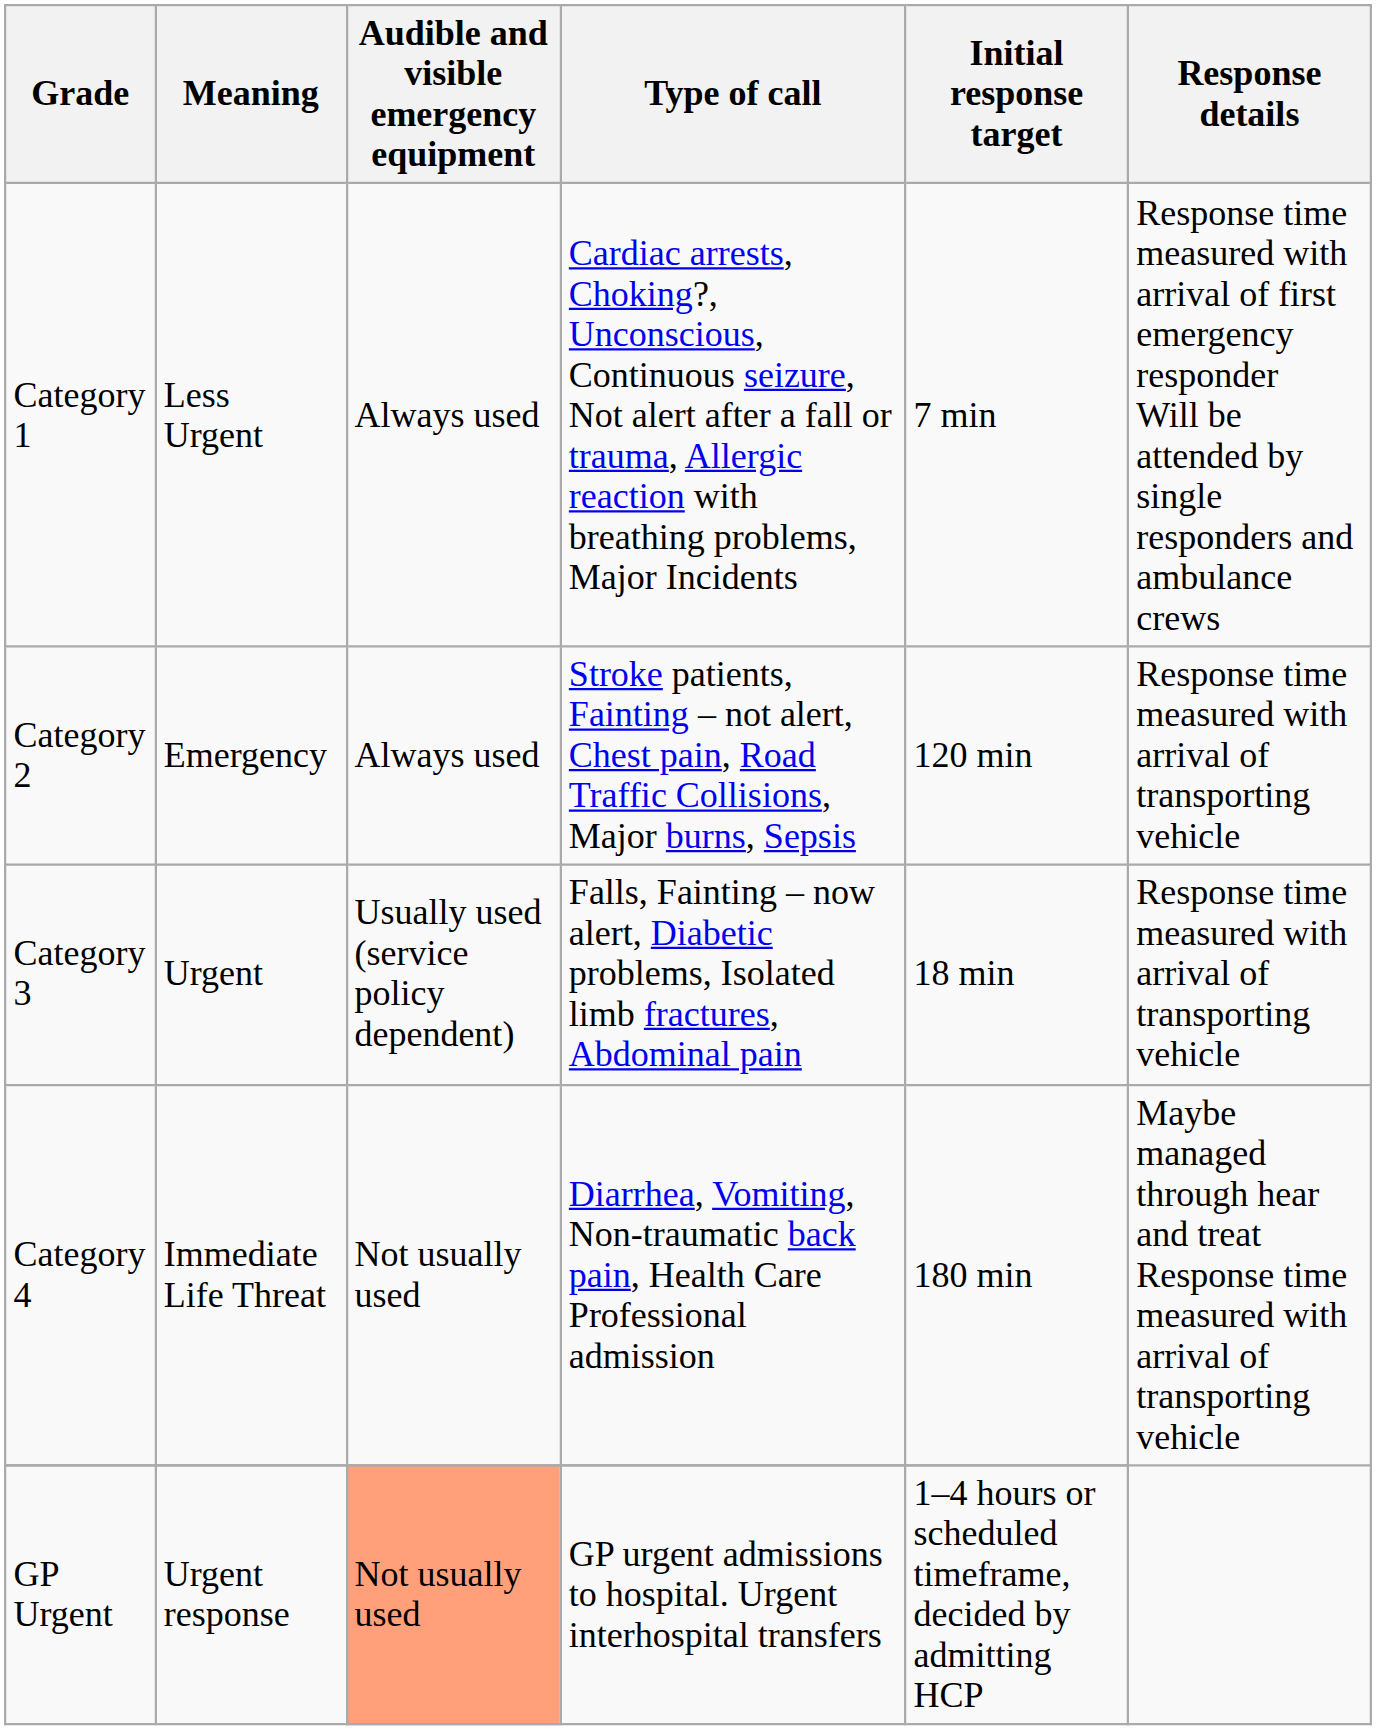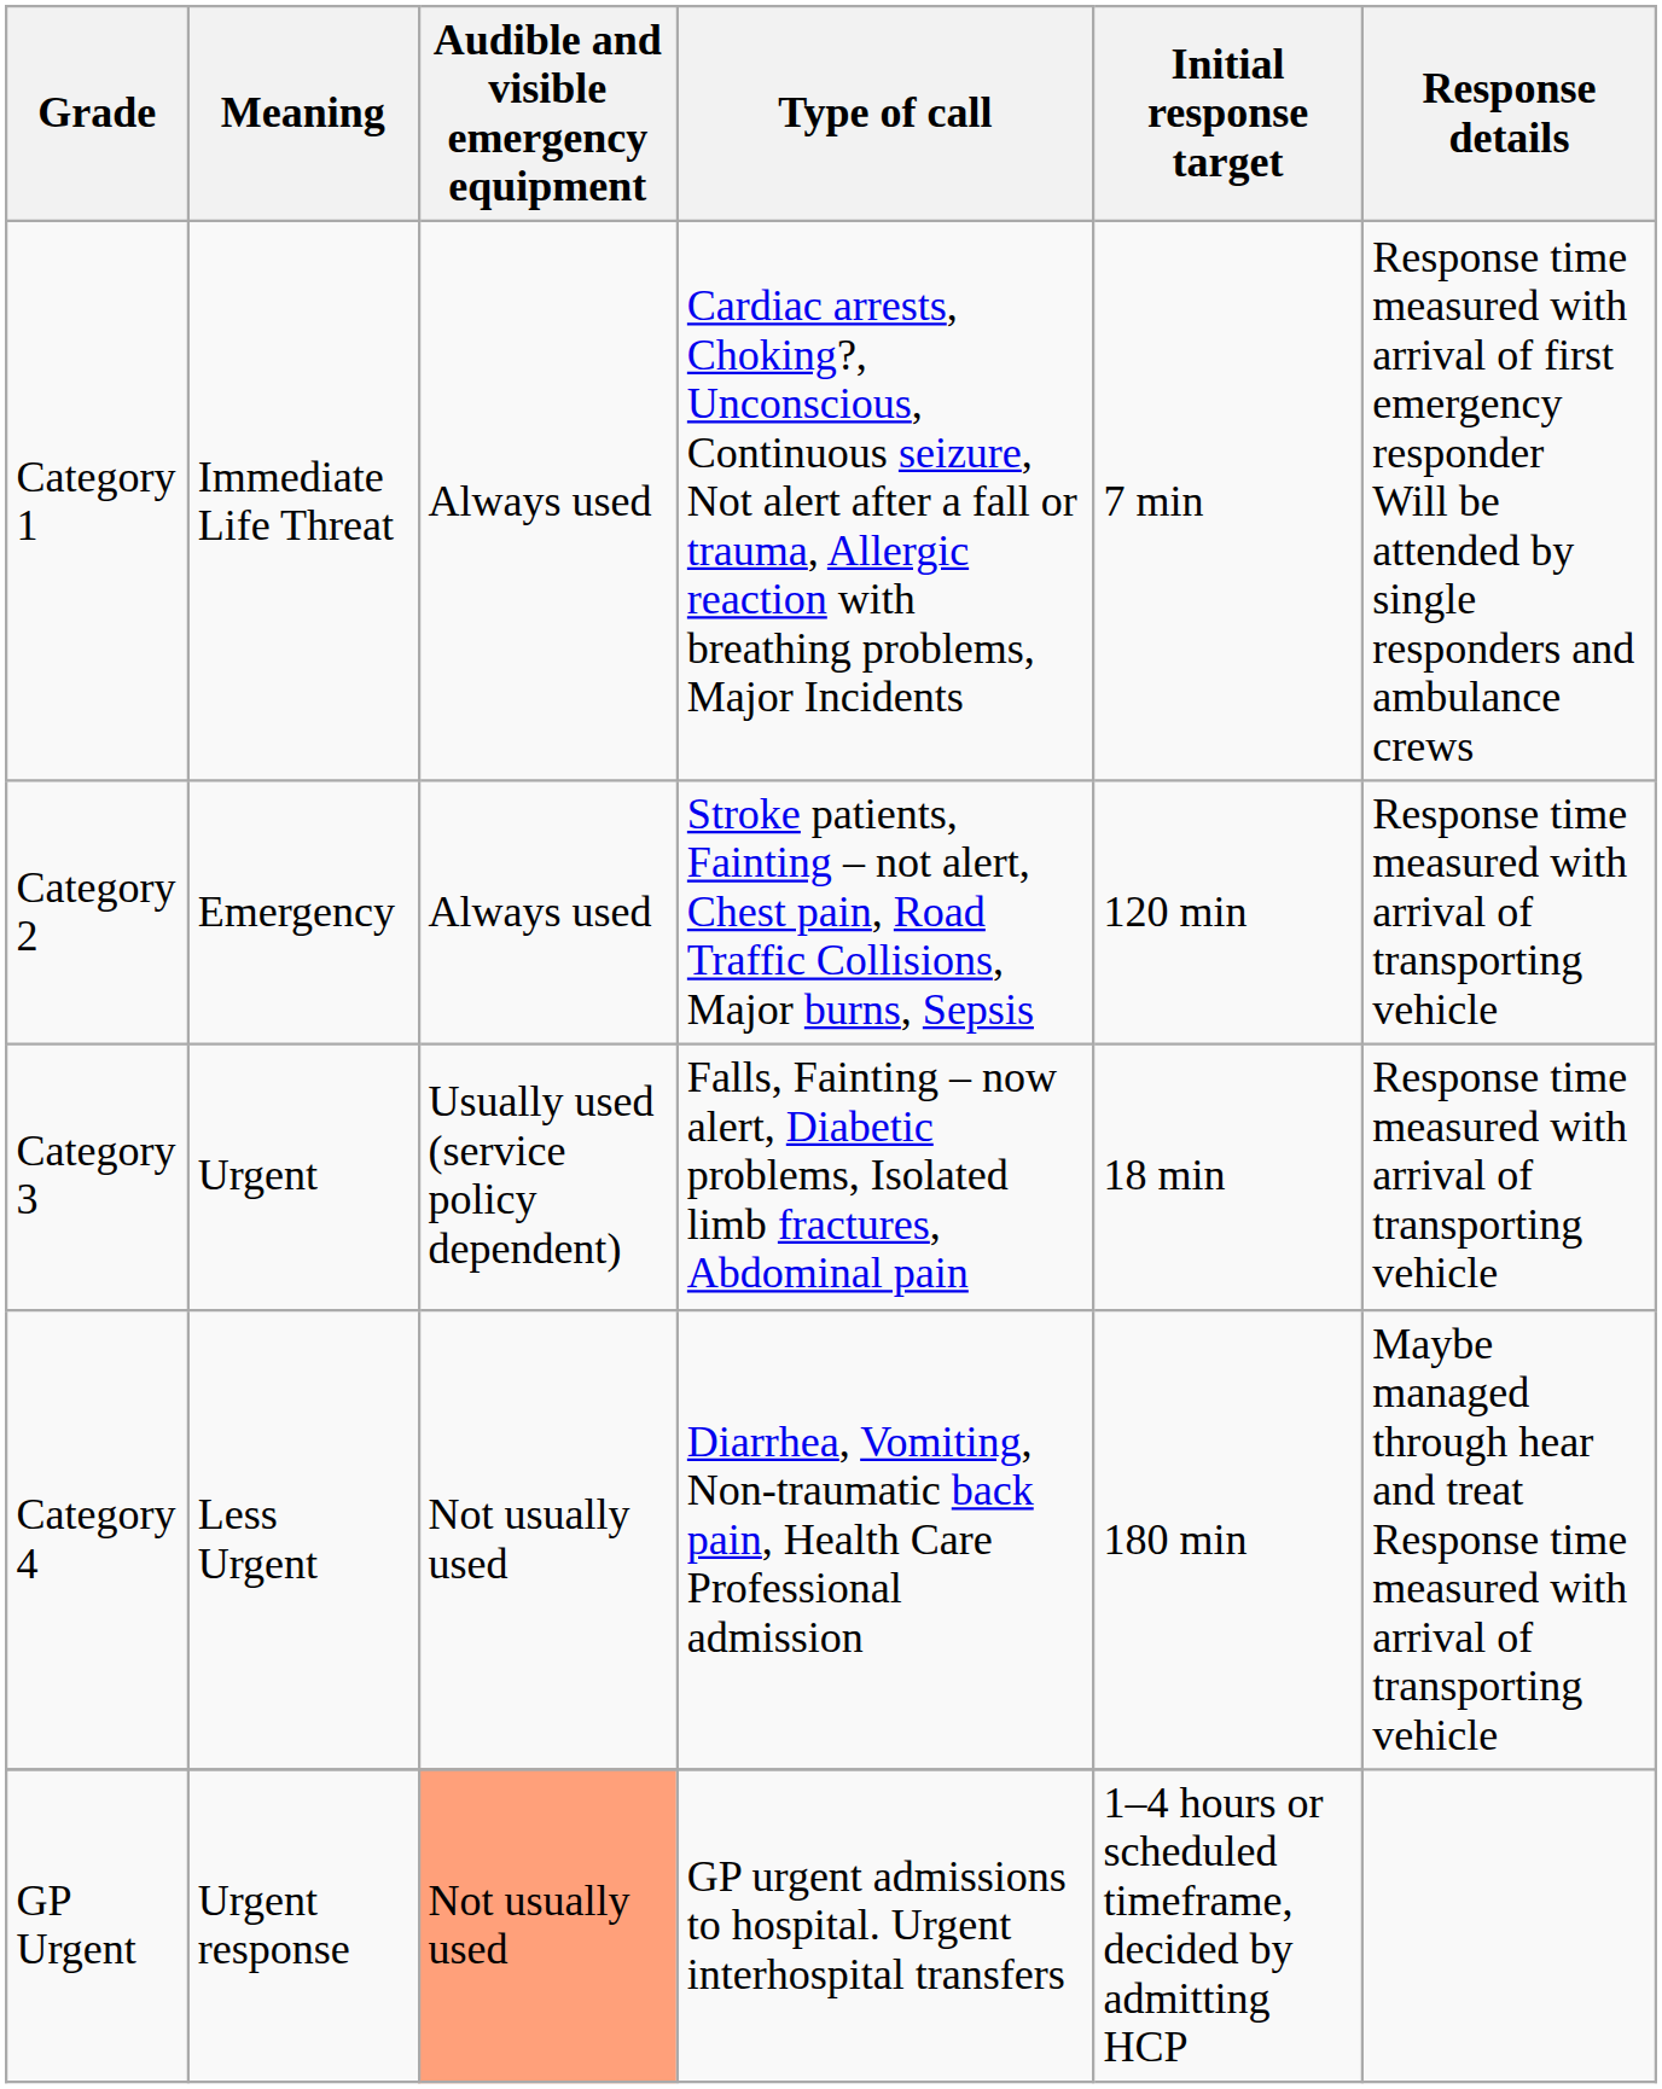Category 1 | Meaning: Less Urgent -> Immediate Life Threat
Category 4 | Meaning: Immediate Life Threat -> Less Urgent
